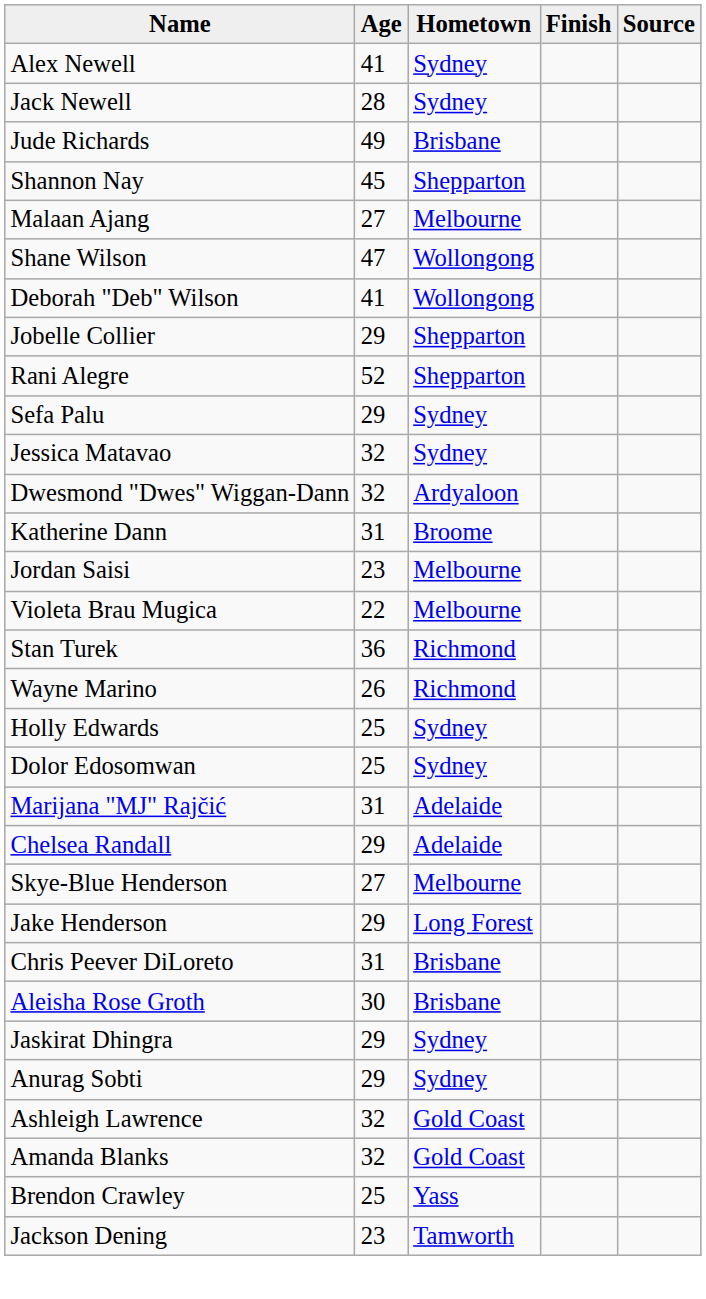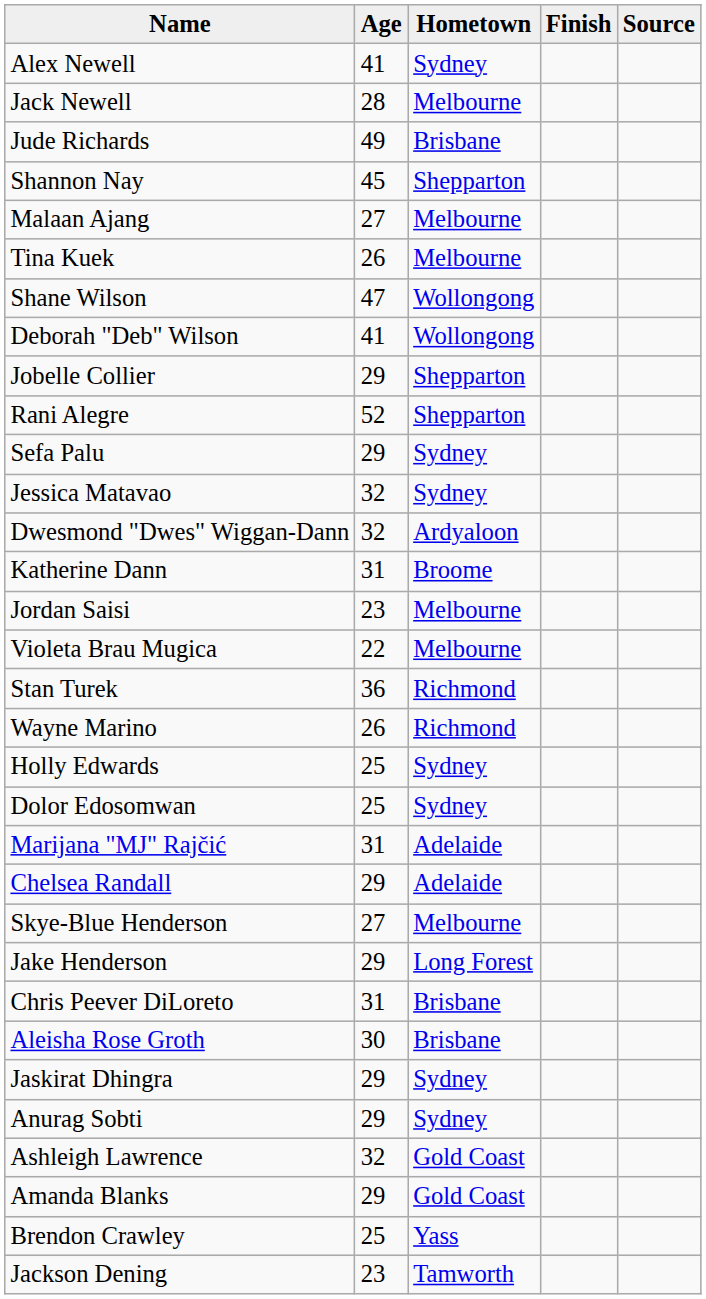Jack Newell | Hometown: Sydney -> Melbourne
+ row: Tina Kuek | 26 | Melbourne
Amanda Blanks | Age: 32 -> 29
